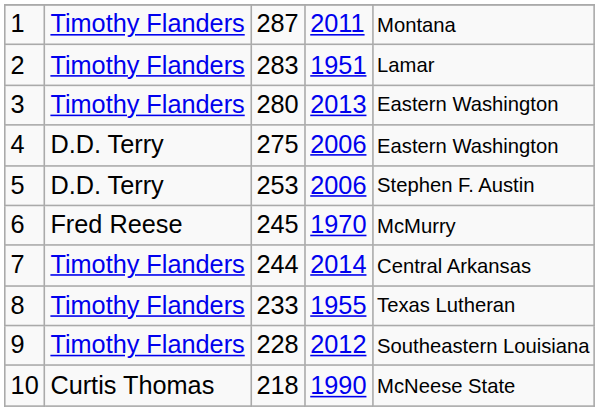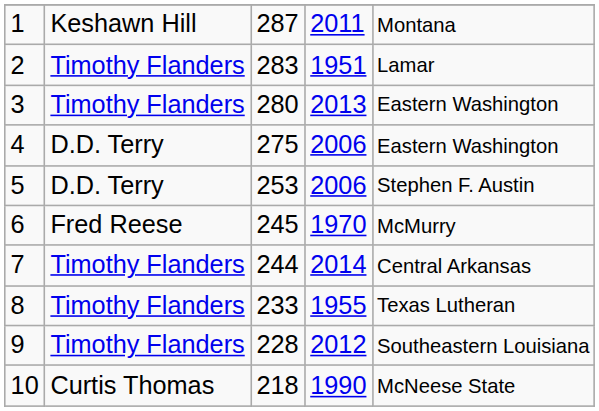1 | column 2: Timothy Flanders -> Keshawn Hill
